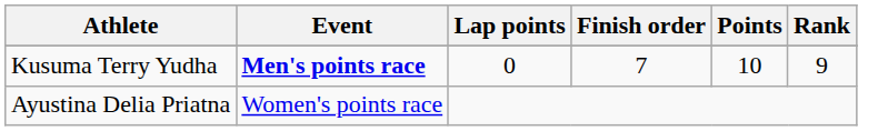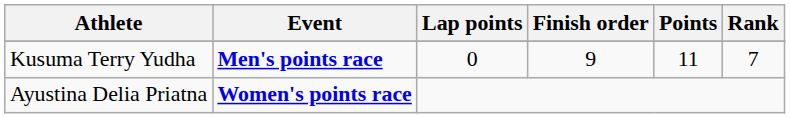Kusuma Terry Yudha | Finish order: 7 -> 9
Kusuma Terry Yudha | Points: 10 -> 11
Kusuma Terry Yudha | Rank: 9 -> 7
Ayustina Delia Priatna | Event: normal -> bold
